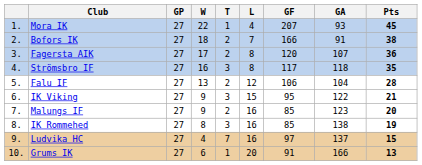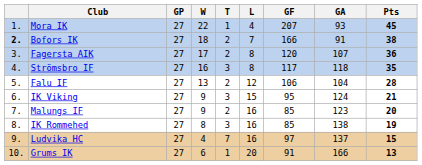Bofors IK | column 1: normal -> bold
IK Viking | GA: 122 -> 124
